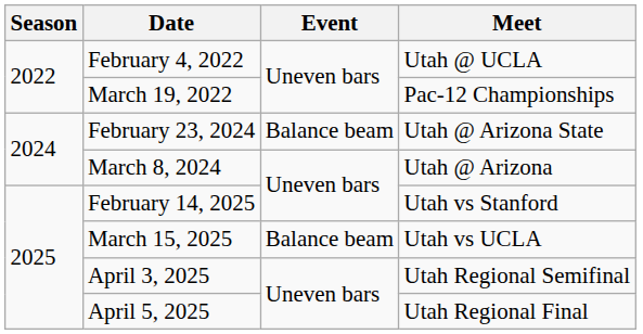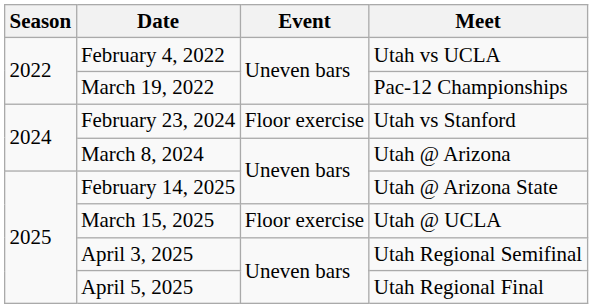February 4, 2022 | Meet: Utah @ UCLA -> Utah vs UCLA
February 23, 2024 | Event: Balance beam -> Floor exercise
February 23, 2024 | Meet: Utah @ Arizona State -> Utah vs Stanford
February 14, 2025 | Meet: Utah vs Stanford -> Utah @ Arizona State
March 15, 2025 | Event: Balance beam -> Floor exercise
March 15, 2025 | Meet: Utah vs UCLA -> Utah @ UCLA
